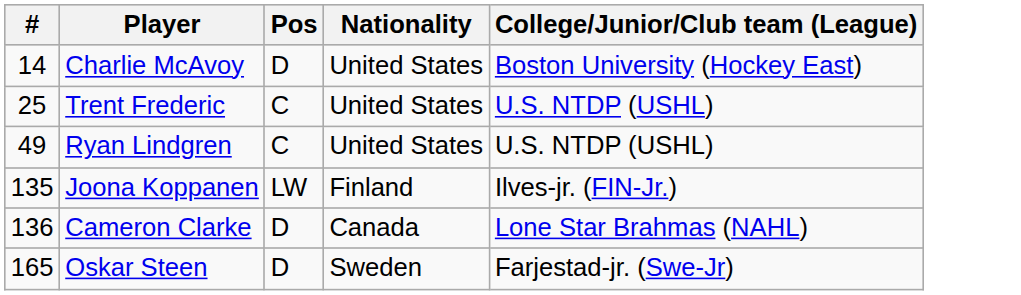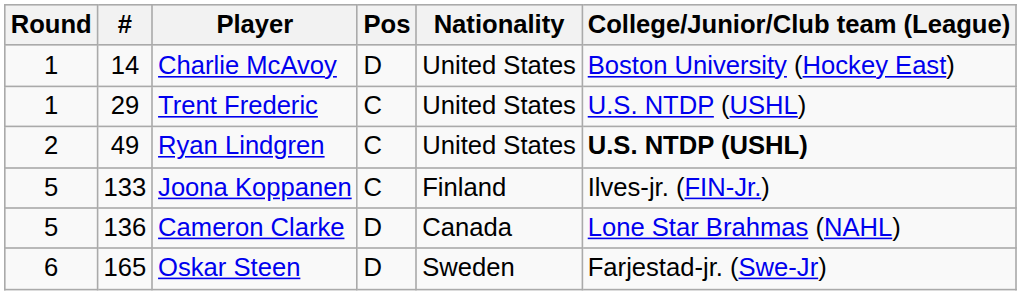+ column: Round | 1 | 1 | 2 | 5 | 5 | 6
Trent Frederic | #: 25 -> 29
Ryan Lindgren | College/Junior/Club team (League): normal -> bold
Joona Koppanen | #: 135 -> 133
Joona Koppanen | Pos: LW -> C
